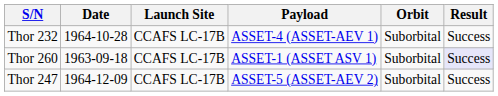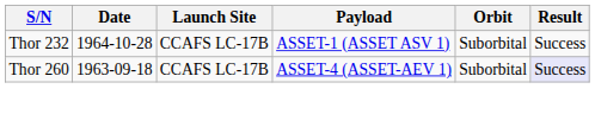Thor 232 | Payload: ASSET-4 (ASSET-AEV 1) -> ASSET-1 (ASSET ASV 1)
Thor 260 | Payload: ASSET-1 (ASSET ASV 1) -> ASSET-4 (ASSET-AEV 1)
- row: Thor 247 | 1964-12-09 | CCAFS LC-17B | ASSET-5 (ASSET-AEV 2) | Suborbital | Success
